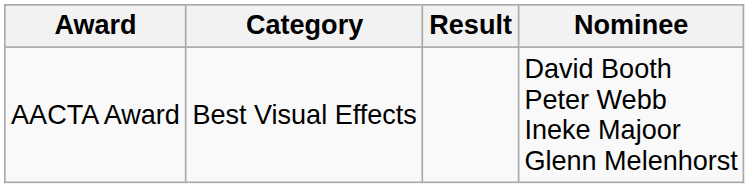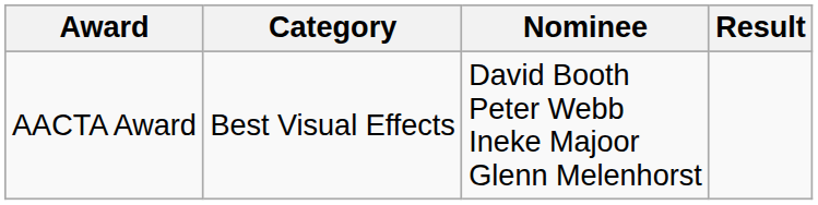columns swapped: Nominee <-> Result
